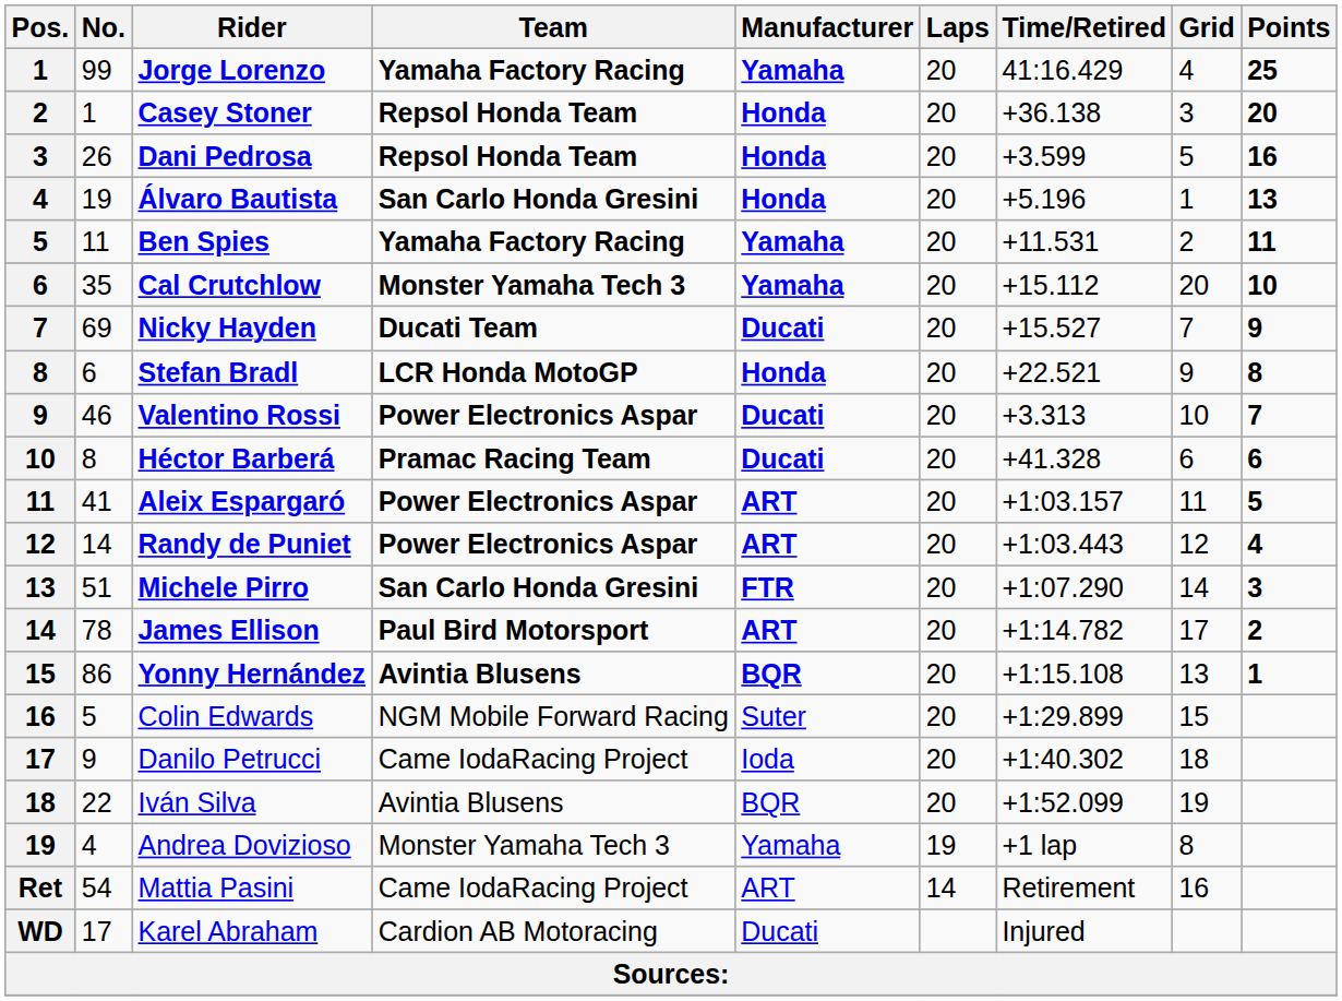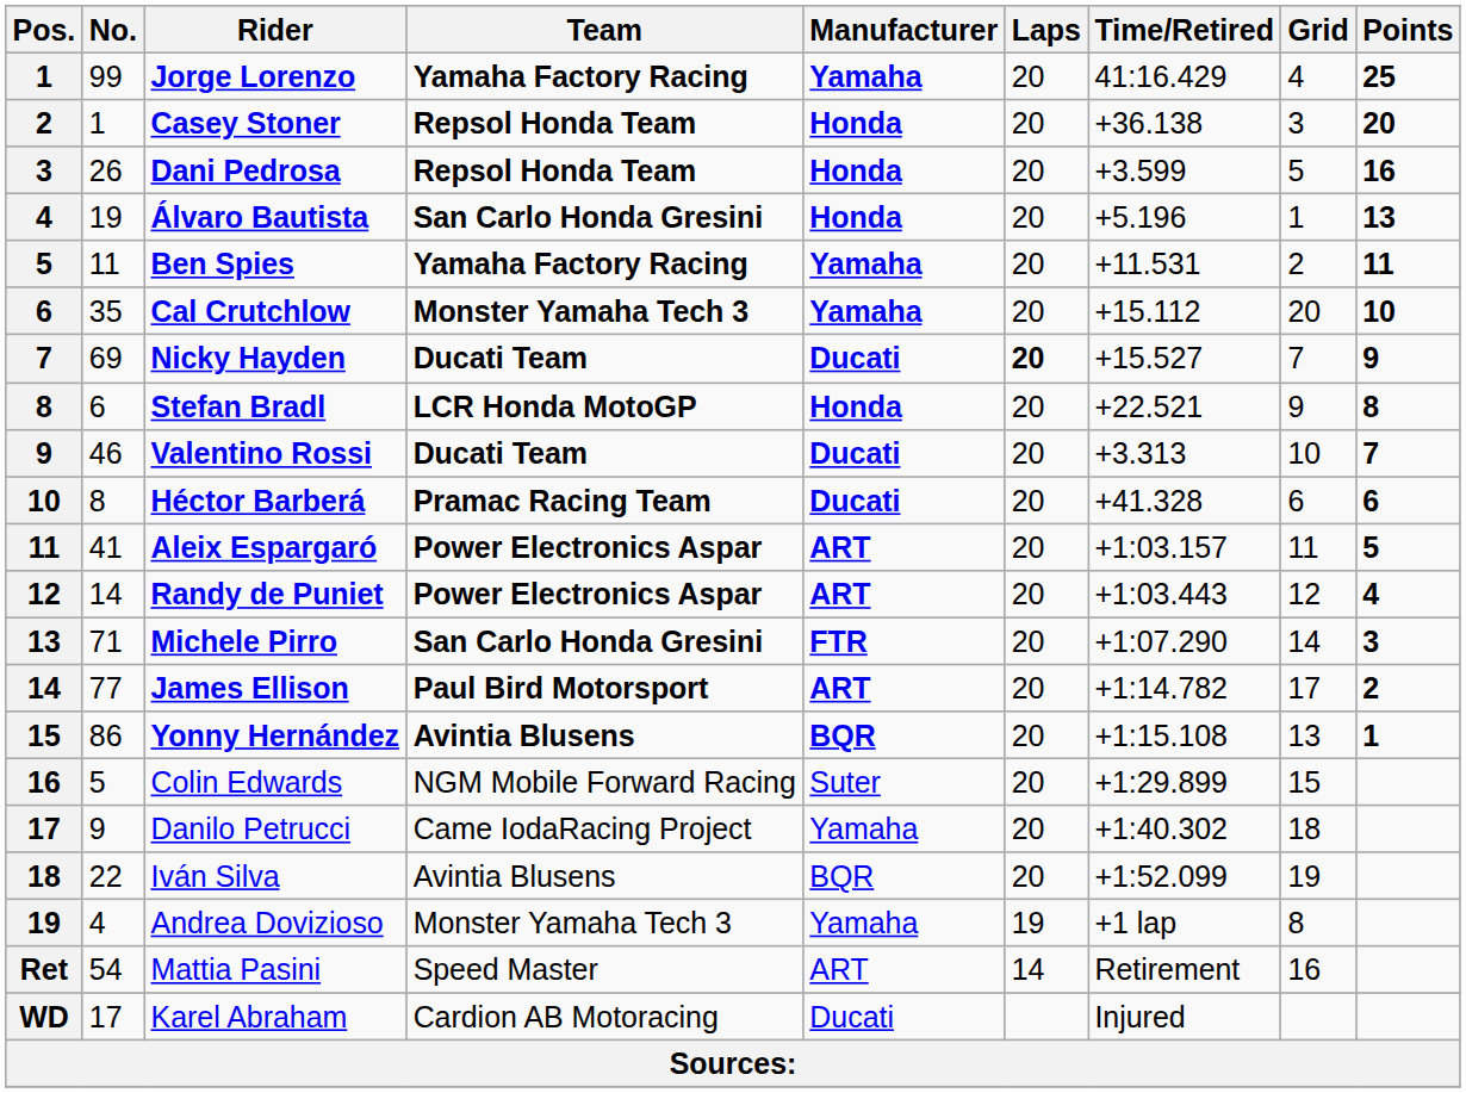Nicky Hayden | Laps: normal -> bold
Valentino Rossi | Team: Power Electronics Aspar -> Ducati Team
Michele Pirro | No.: 51 -> 71
James Ellison | No.: 78 -> 77
Danilo Petrucci | Manufacturer: Ioda -> Yamaha
Mattia Pasini | Team: Came IodaRacing Project -> Speed Master
